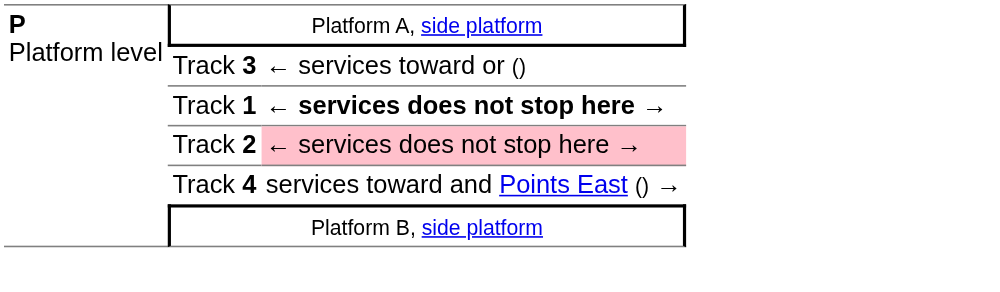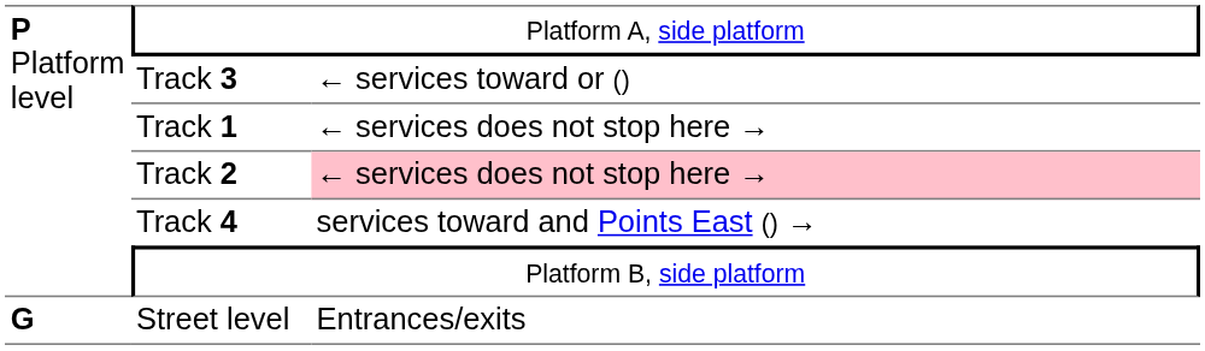Track 1 | column 3: bold -> normal
+ row: G | Street level | Entrances/exits
